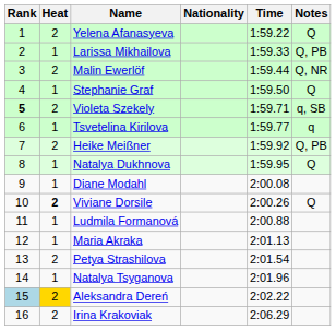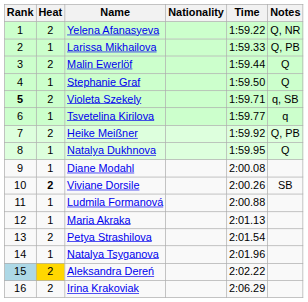Yelena Afanasyeva | Notes: Q -> Q, NR
Malin Ewerlöf | Notes: Q, NR -> Q
Viviane Dorsile | Notes: Q -> SB
